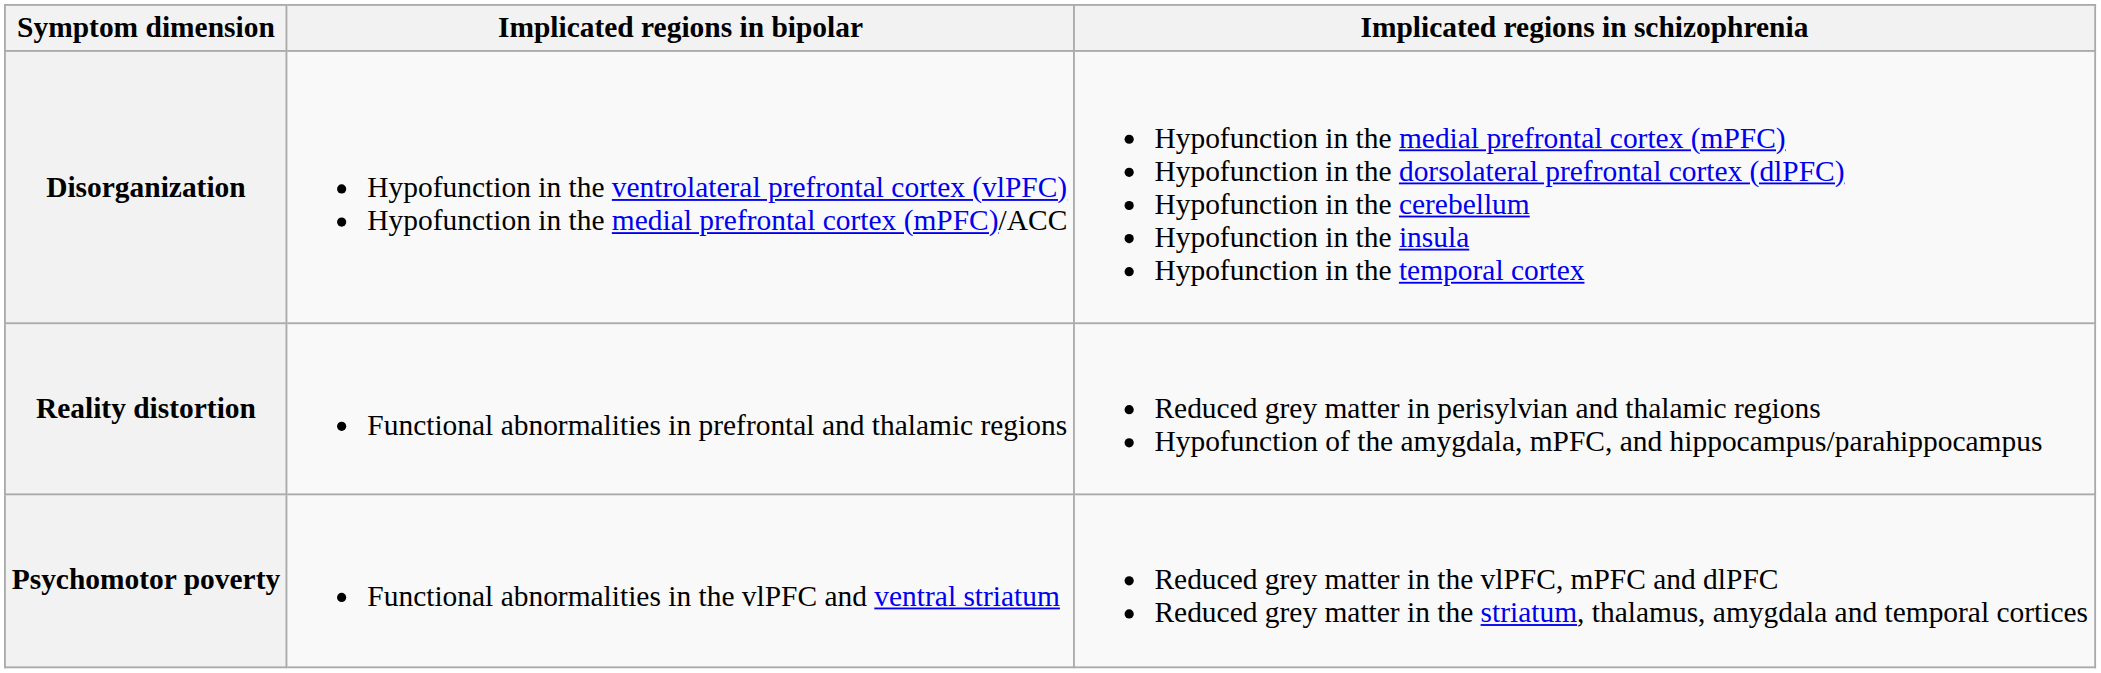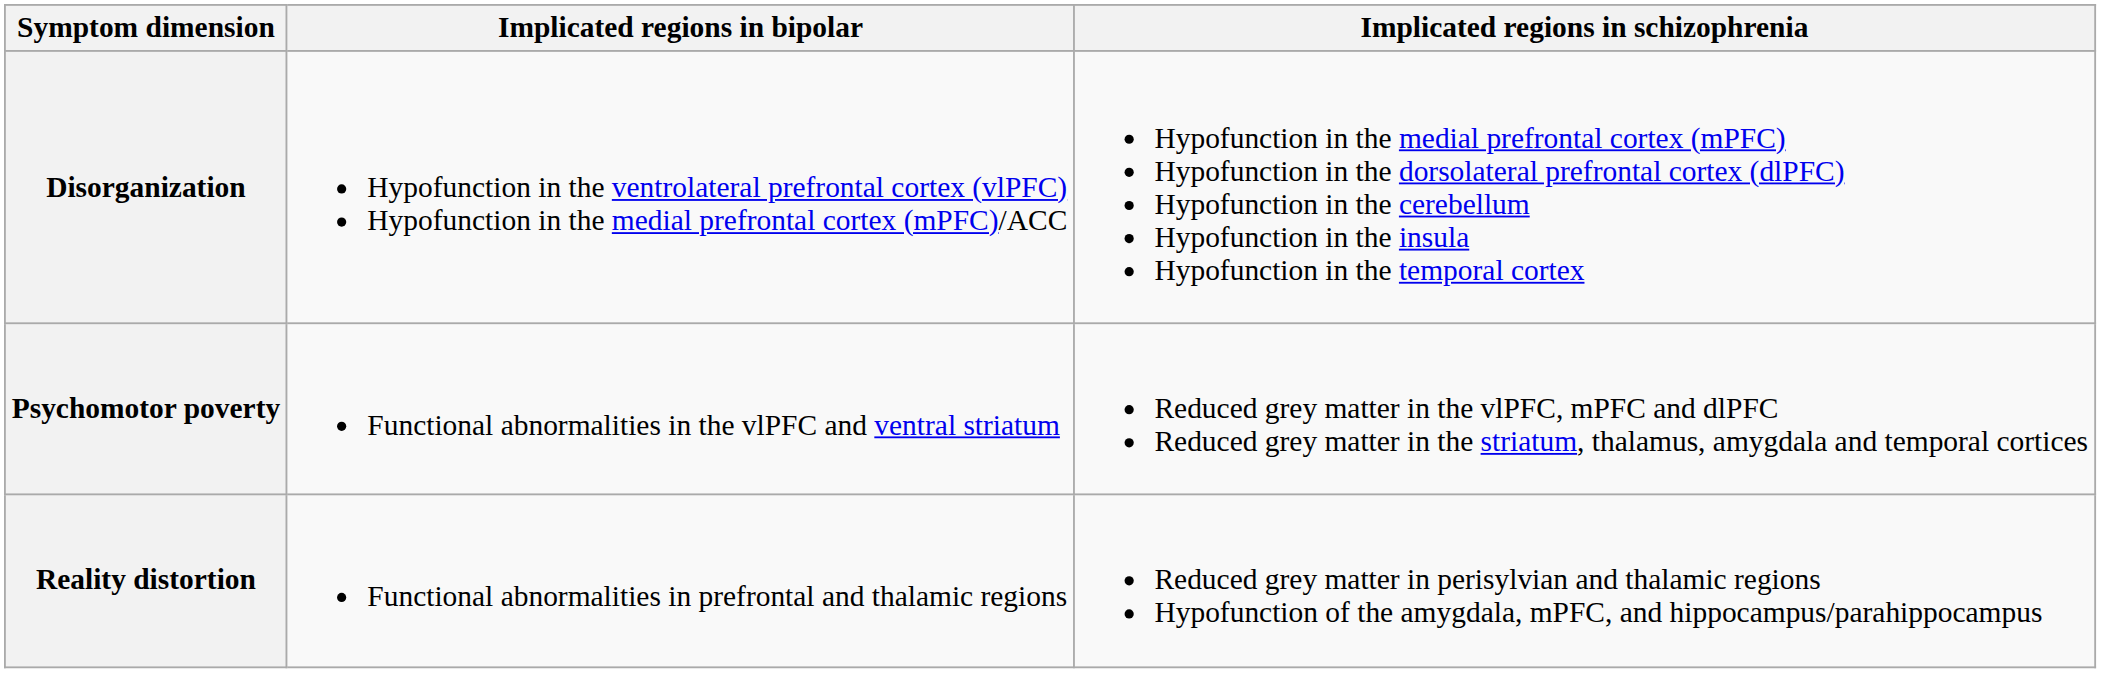rows swapped: Reality distortion <-> Psychomotor poverty
